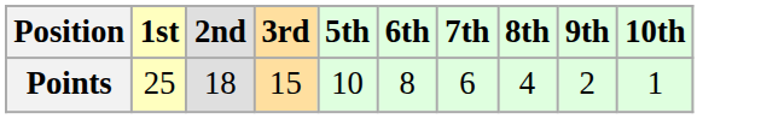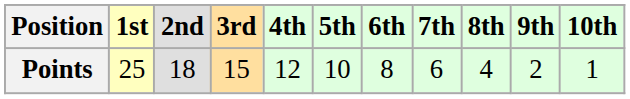+ column: 4th | 12
